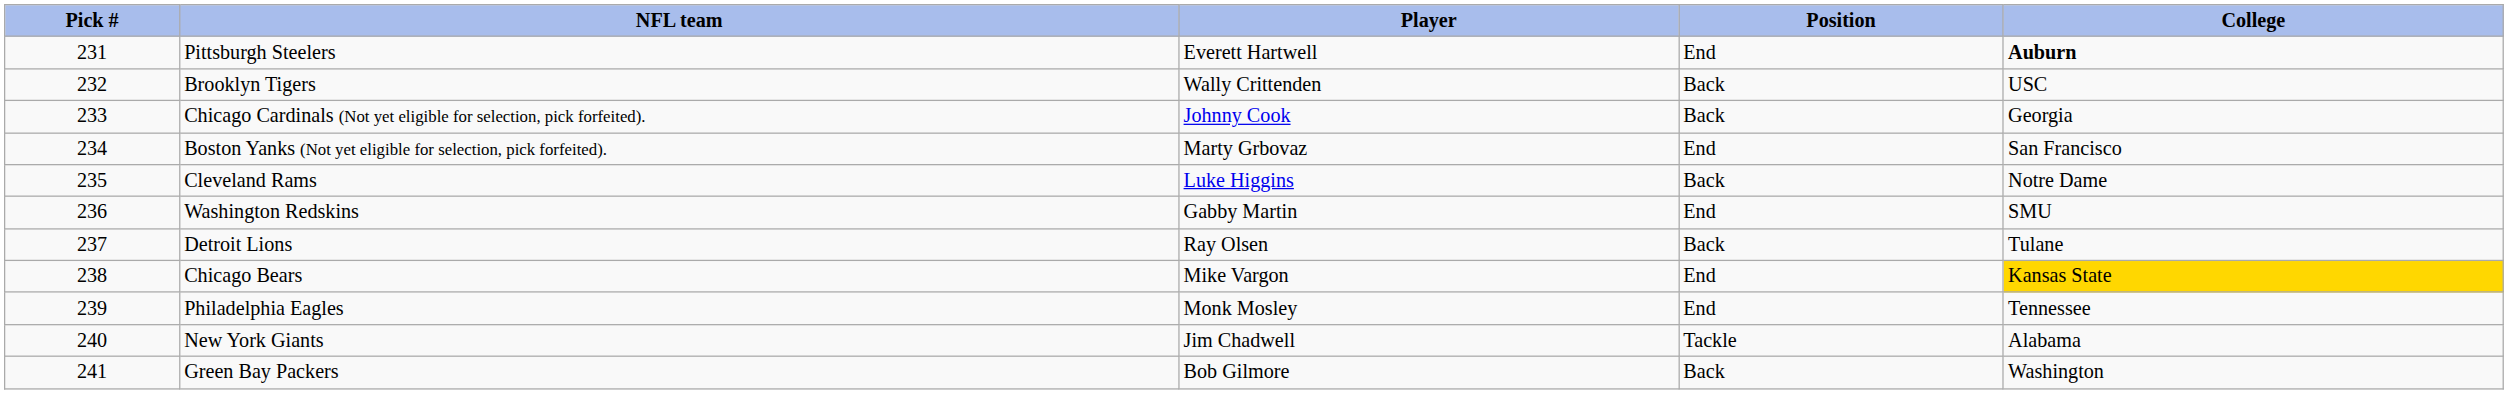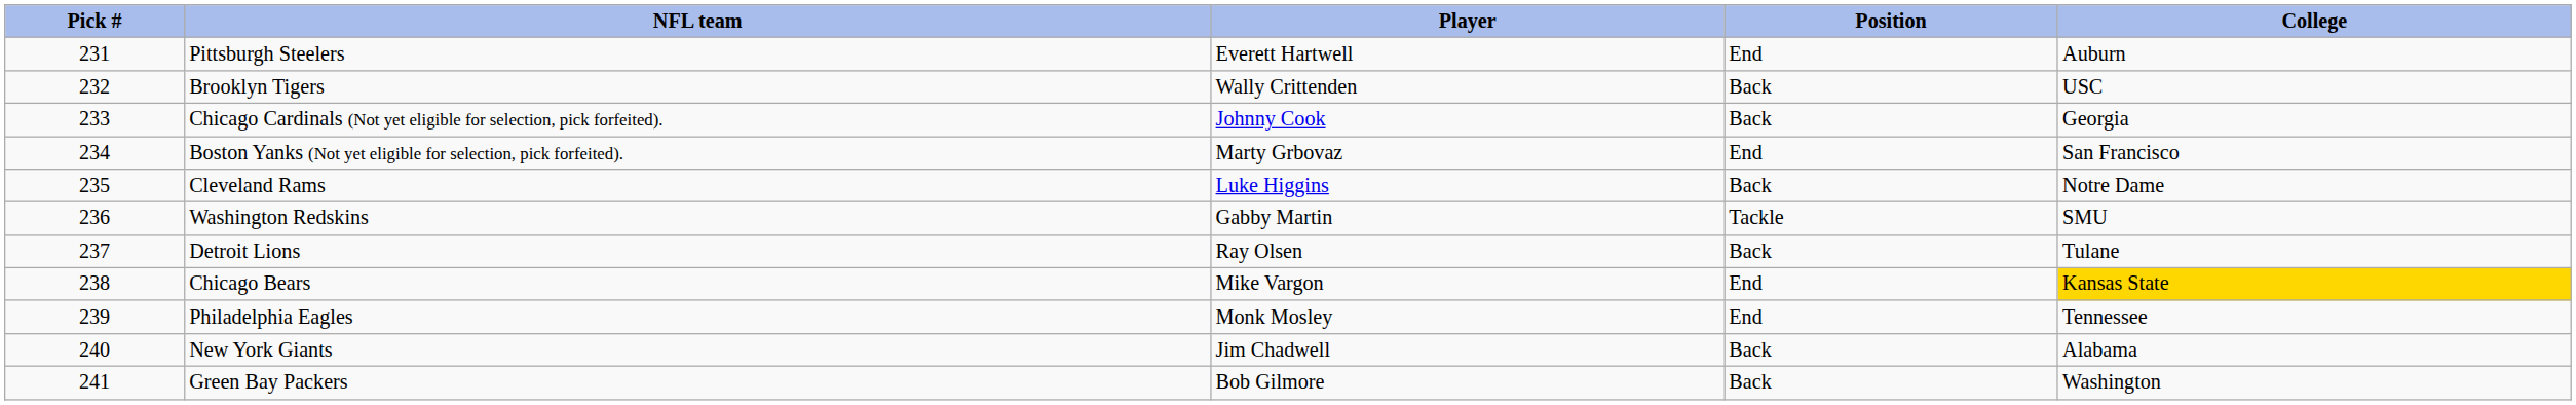Pittsburgh Steelers | College: bold -> normal
Washington Redskins | Position: End -> Tackle
New York Giants | Position: Tackle -> Back
